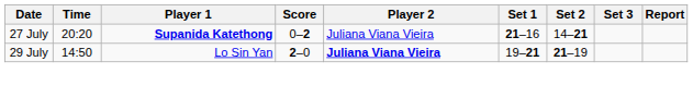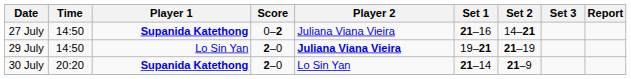27 July | Time: 20:20 -> 14:50
+ row: 30 July | 20:20 | Supanida Katethong | 2–0 | Lo Sin Yan | 21–14 | 21–9
